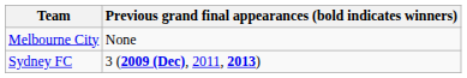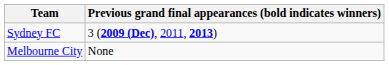rows swapped: Melbourne City <-> Sydney FC
